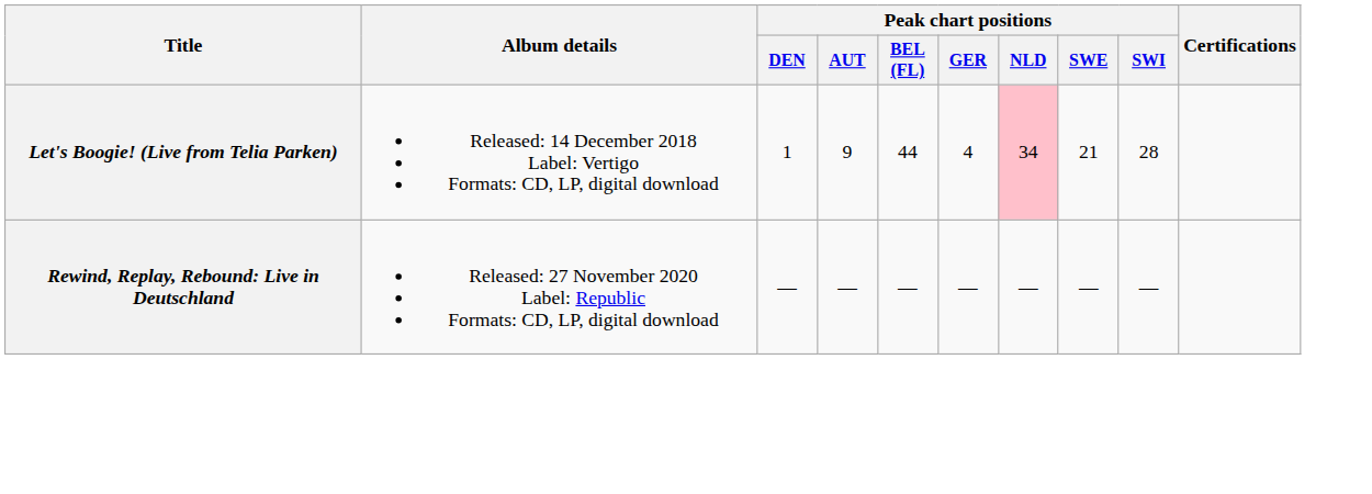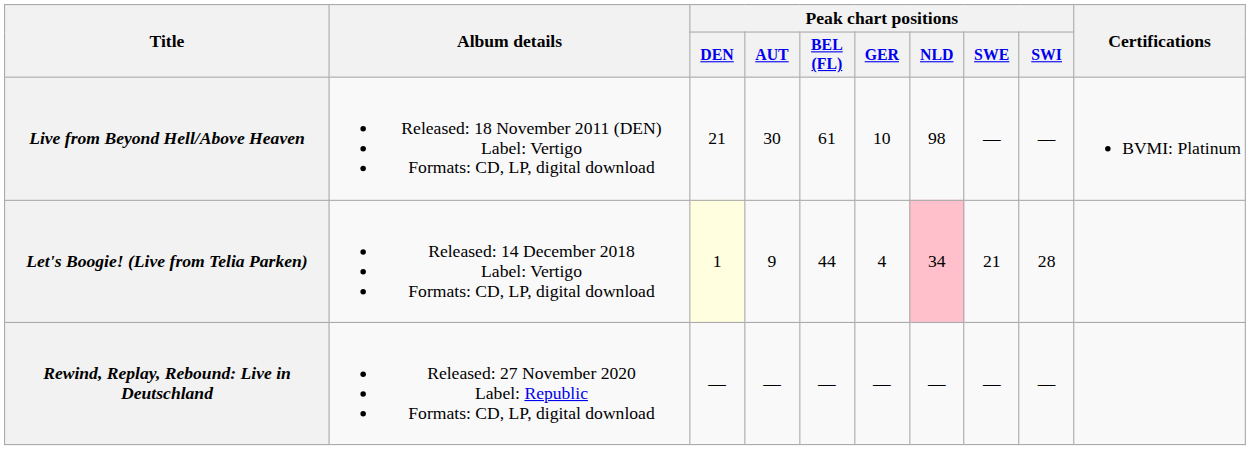+ row: Live from Beyond Hell/Above Heaven | Released: 18 November 2011 (DEN) Label: Vertigo Formats: CD, LP, digital download | 21 | 30 | 61 | 10 | 98 | — | — | BVMI: Platinum
Let's Boogie! (Live from Telia Parken) | Peak chart positions / DEN: no background -> lightyellow background
